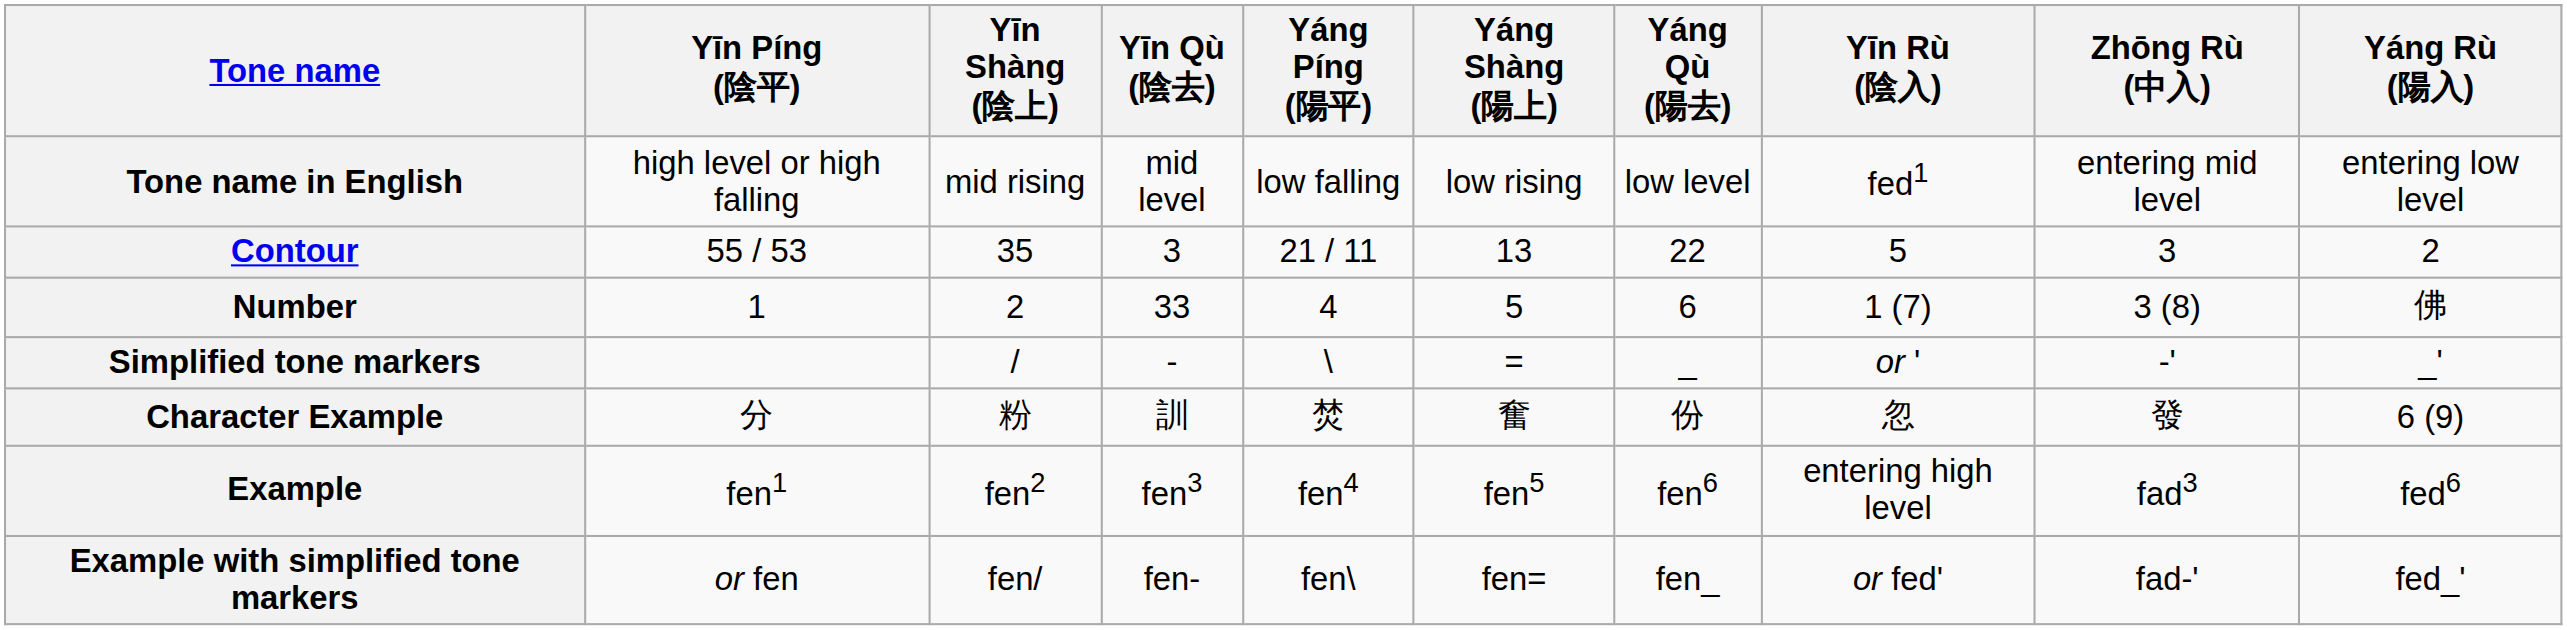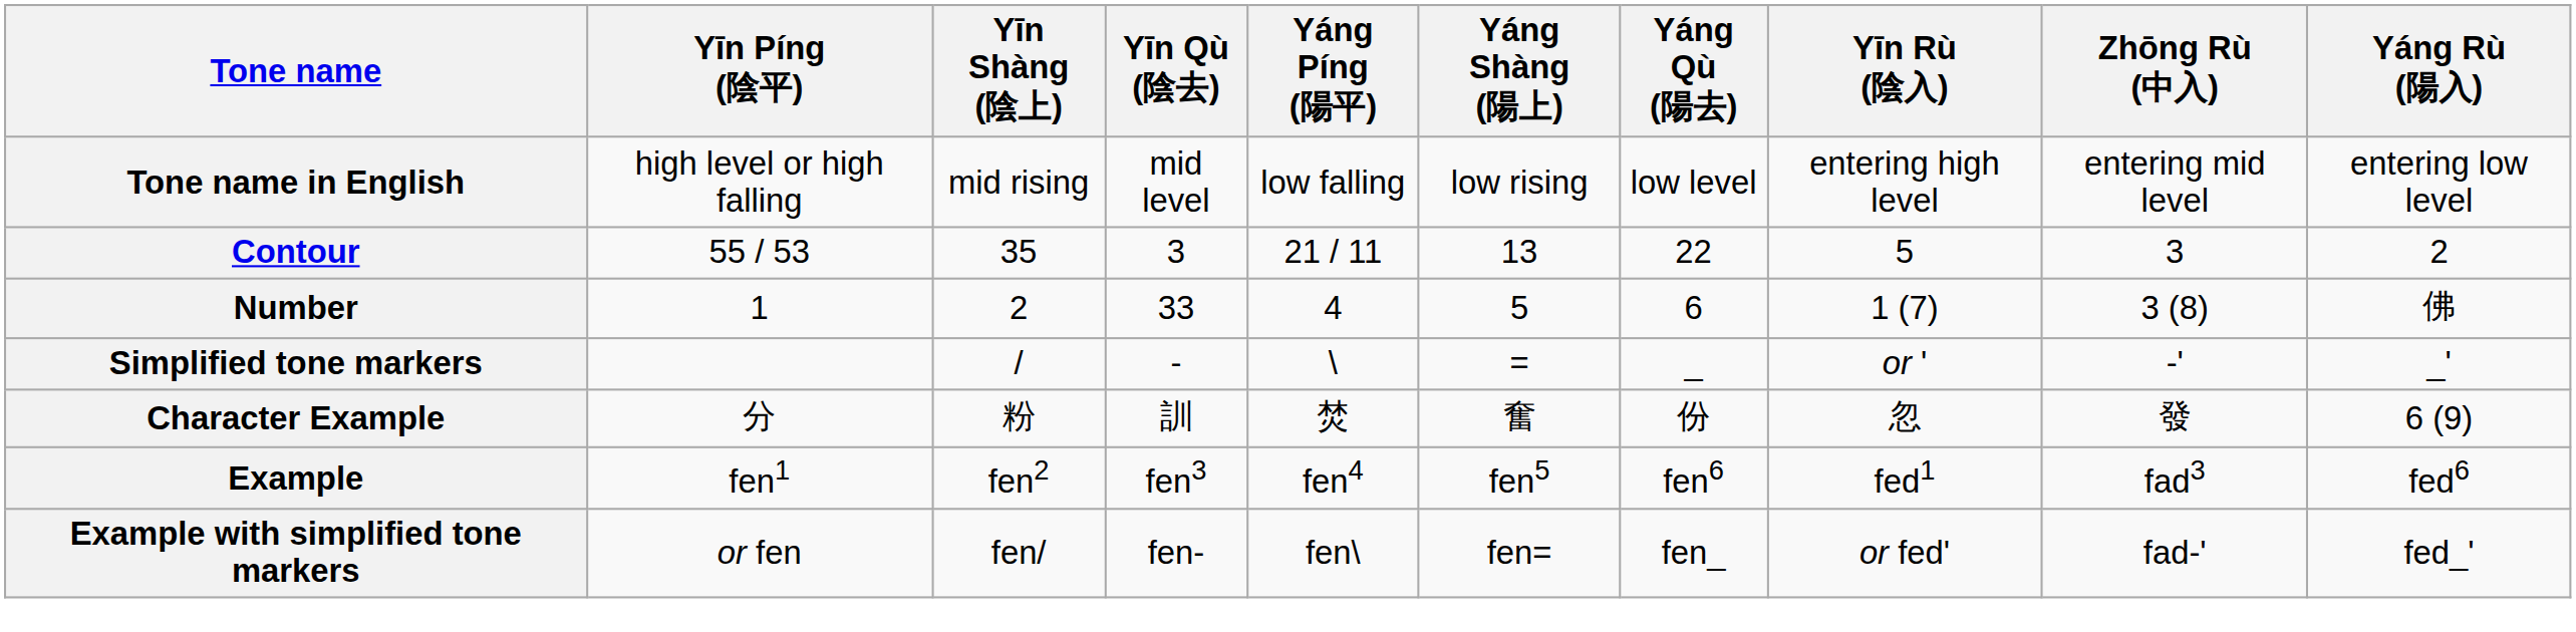Tone name in English | Yīn Rù (陰入): fed1 -> entering high level
Example | Yīn Rù (陰入): entering high level -> fed1
